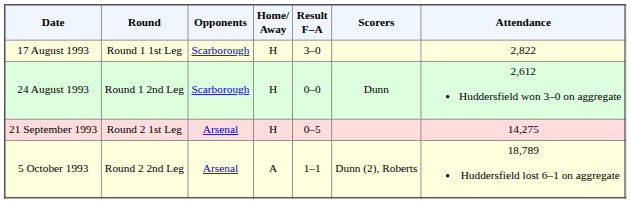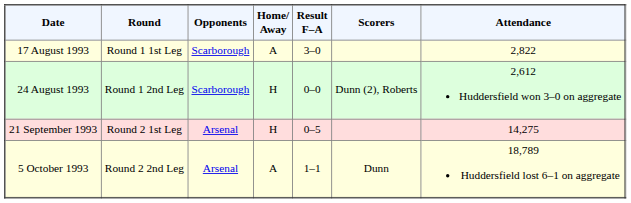17 August 1993 | Home/ Away: H -> A
24 August 1993 | Scorers: Dunn -> Dunn (2), Roberts
5 October 1993 | Scorers: Dunn (2), Roberts -> Dunn
